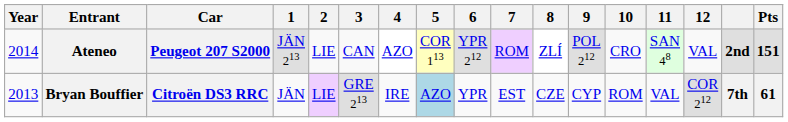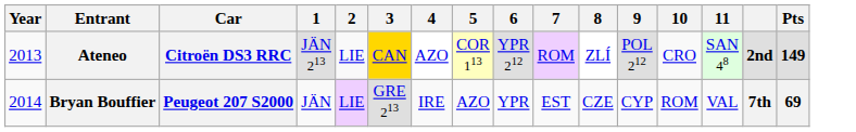- column: 12 | VAL | COR 212
Ateneo | Year: 2014 -> 2013
Ateneo | Car: Peugeot 207 S2000 -> Citroën DS3 RRC
Ateneo | 3: no background -> gold background
Ateneo | Pts: 151 -> 149
Bryan Bouffier | Year: 2013 -> 2014
Bryan Bouffier | Car: Citroën DS3 RRC -> Peugeot 207 S2000
Bryan Bouffier | 5: lightblue background -> no background
Bryan Bouffier | Pts: 61 -> 69
